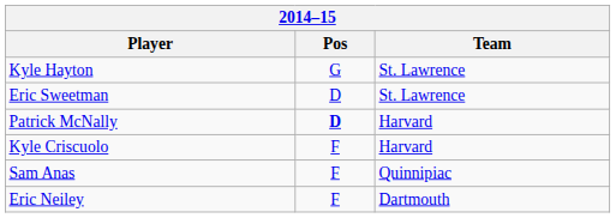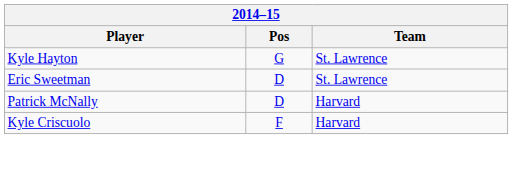Patrick McNally | Pos: bold -> normal
- row: Sam Anas | F | Quinnipiac
- row: Eric Neiley | F | Dartmouth
